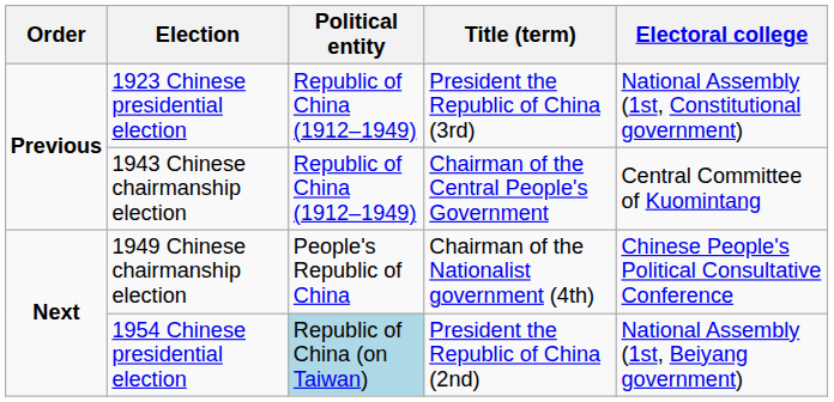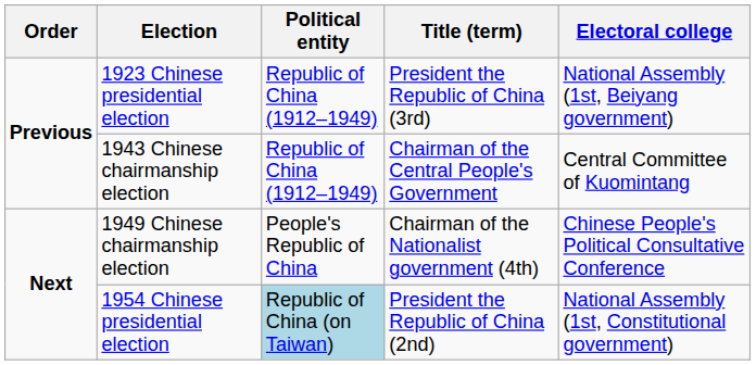1923 Chinese presidential election | Electoral college: National Assembly (1st, Constitutional government) -> National Assembly (1st, Beiyang government)
1954 Chinese presidential election | Electoral college: National Assembly (1st, Beiyang government) -> National Assembly (1st, Constitutional government)
